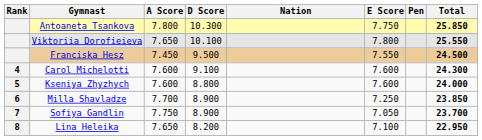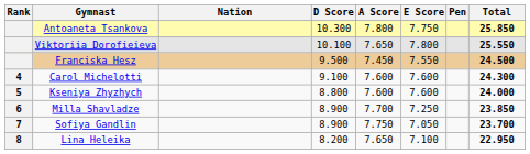columns swapped: Nation <-> A Score
